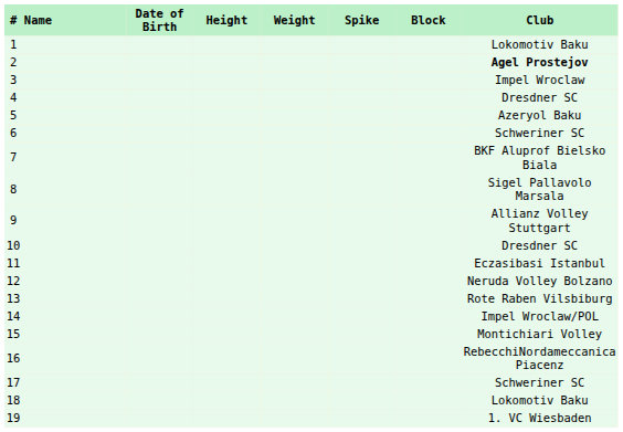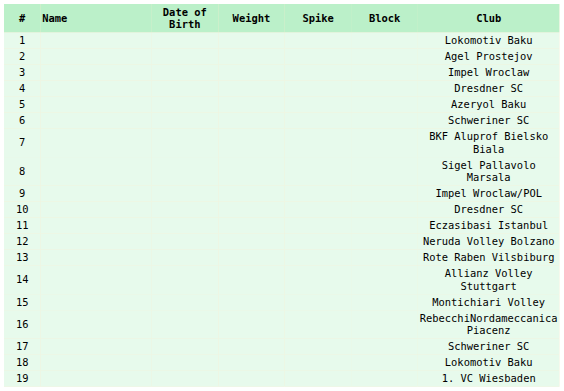- column: Height
2 | Club: bold -> normal
9 | Club: Allianz Volley Stuttgart -> Impel Wroclaw/POL
14 | Club: Impel Wroclaw/POL -> Allianz Volley Stuttgart
